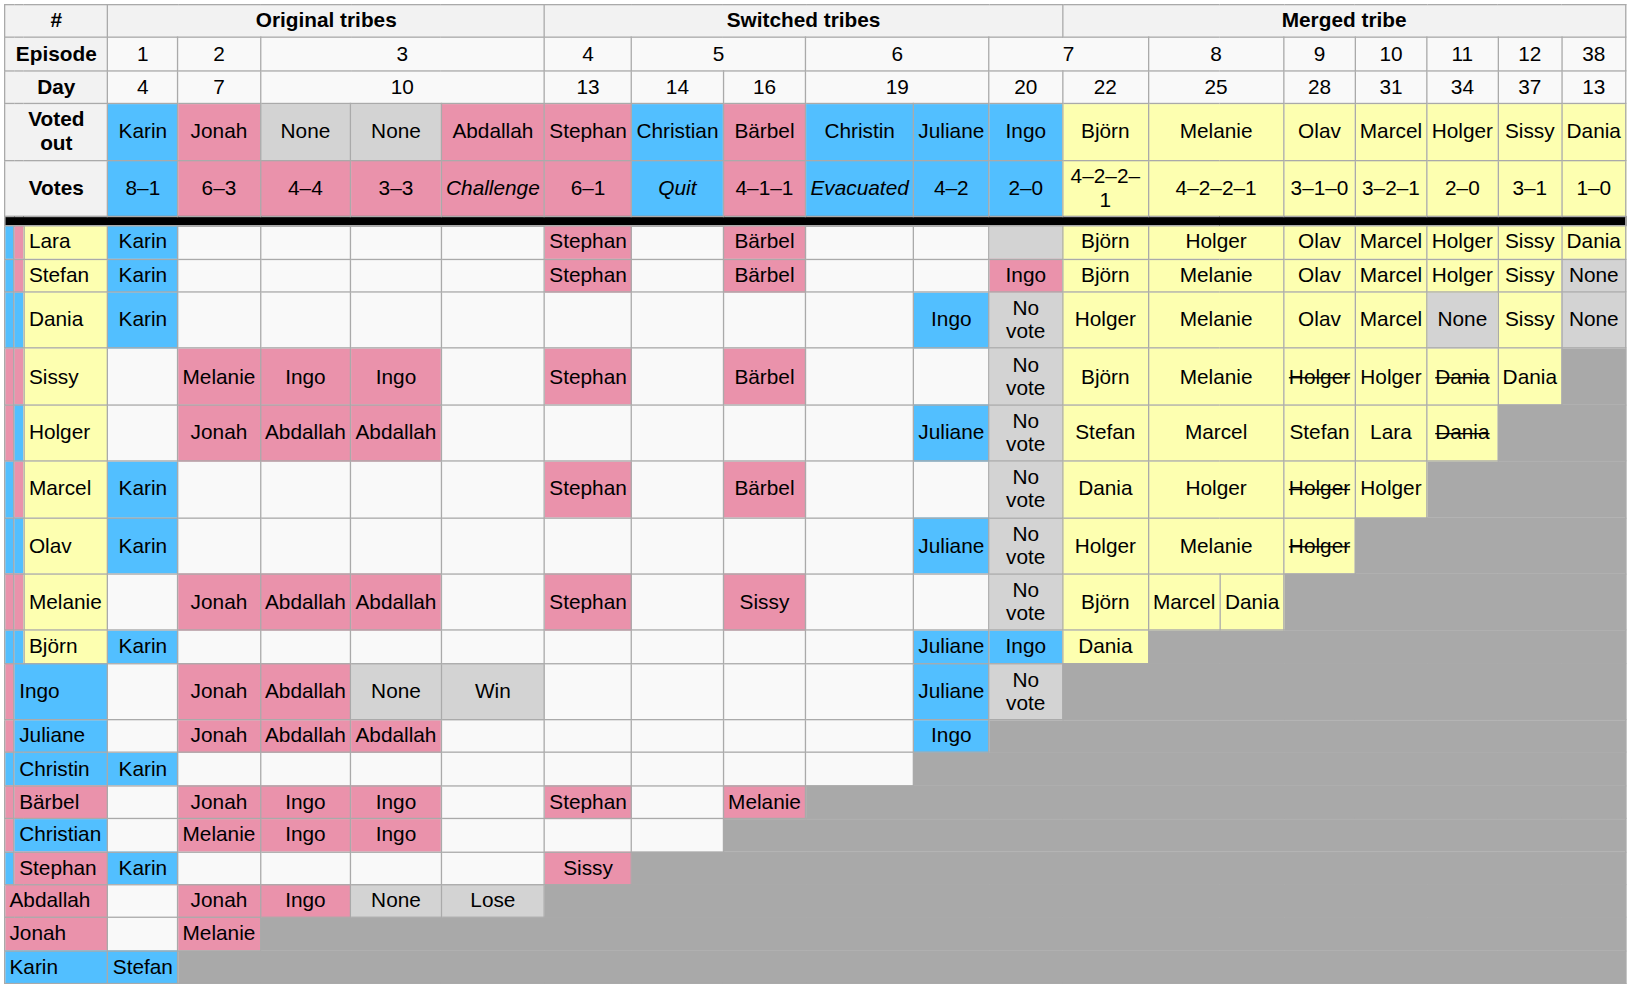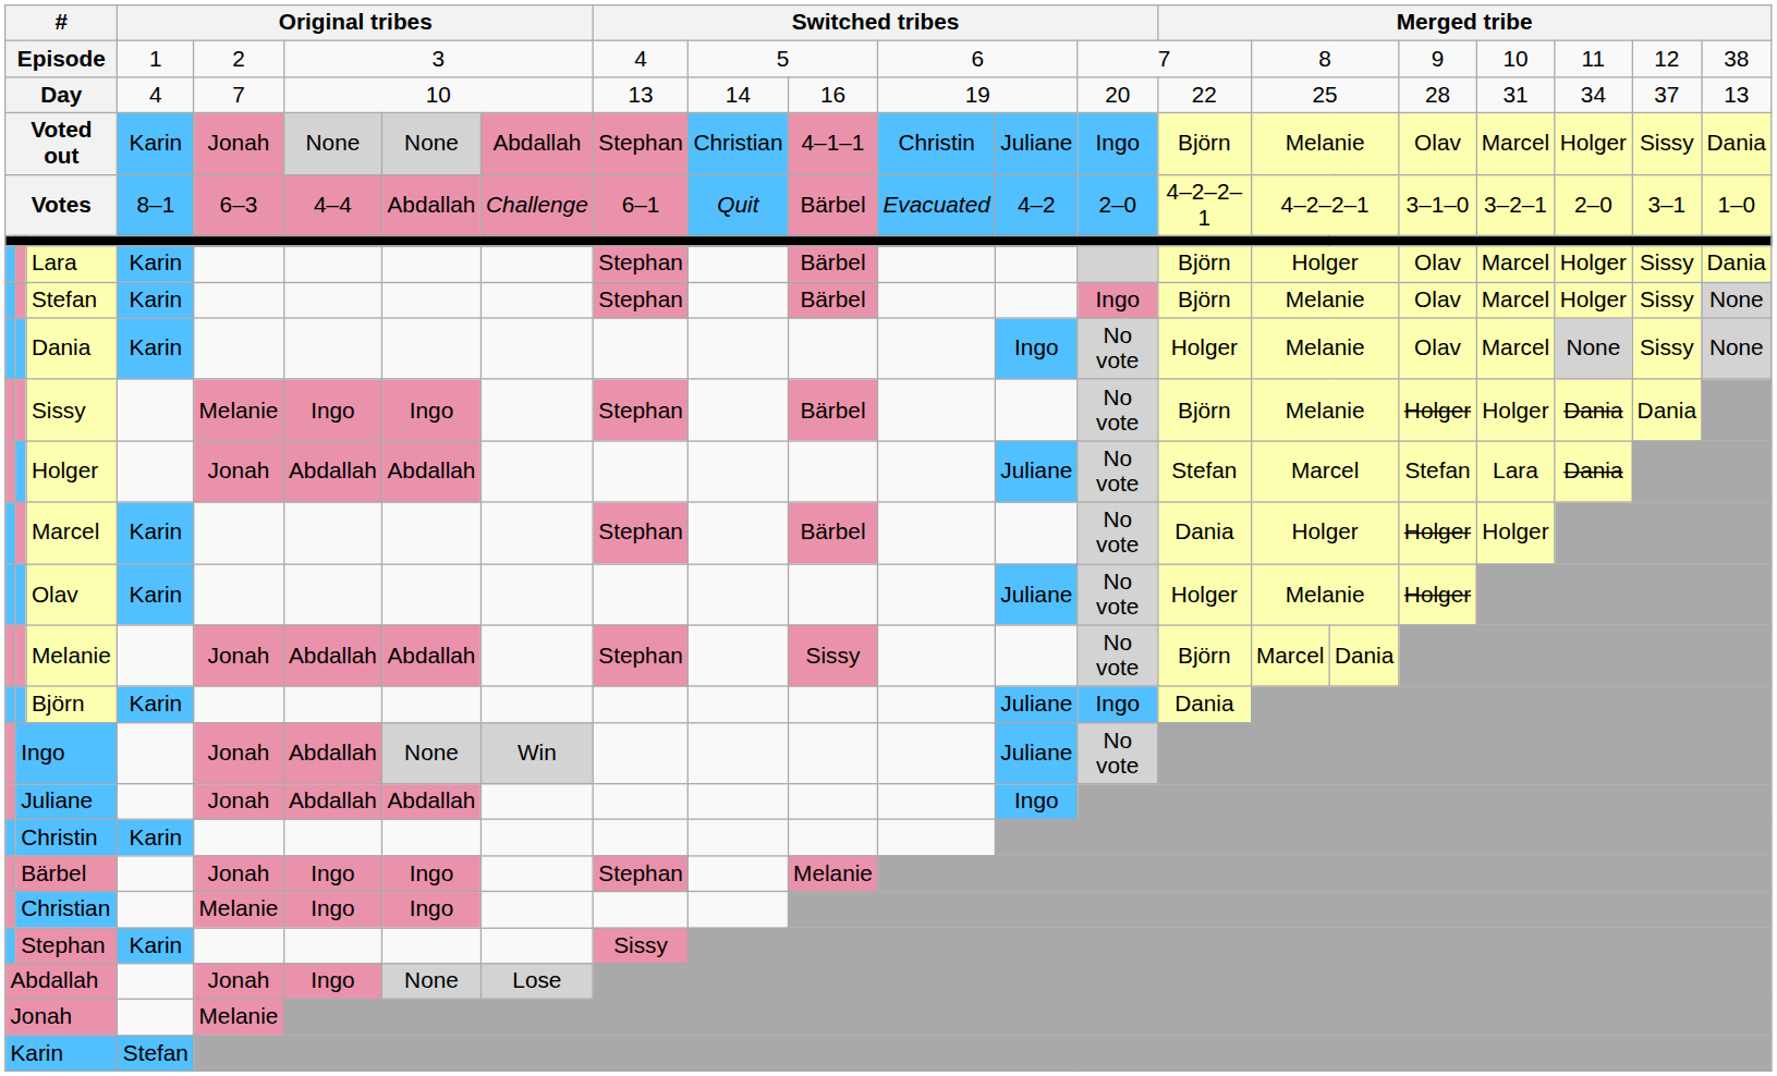Voted out | column 11: Bärbel -> 4–1–1
Votes | column 7: 3–3 -> Abdallah
Votes | column 11: 4–1–1 -> Bärbel
